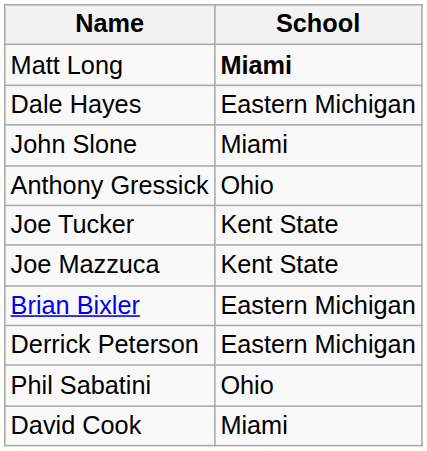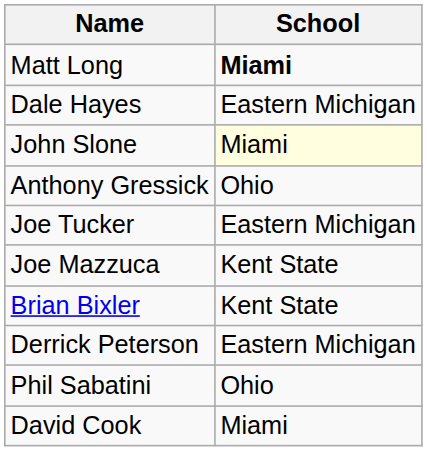John Slone | School: no background -> lightyellow background
Joe Tucker | School: Kent State -> Eastern Michigan
Brian Bixler | School: Eastern Michigan -> Kent State
